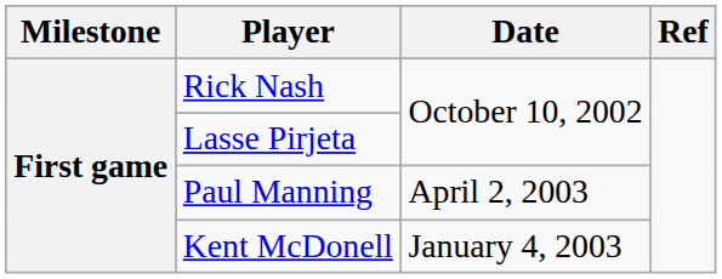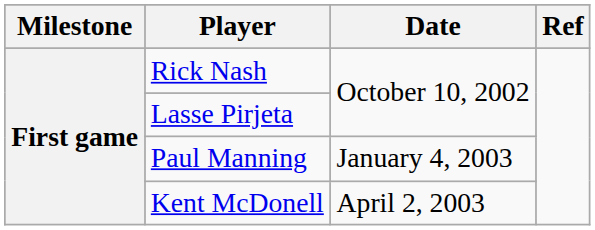Paul Manning | Date: April 2, 2003 -> January 4, 2003
Kent McDonell | Date: January 4, 2003 -> April 2, 2003
